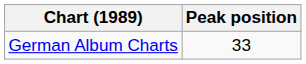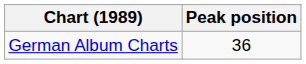German Album Charts | Peak position: 33 -> 36
